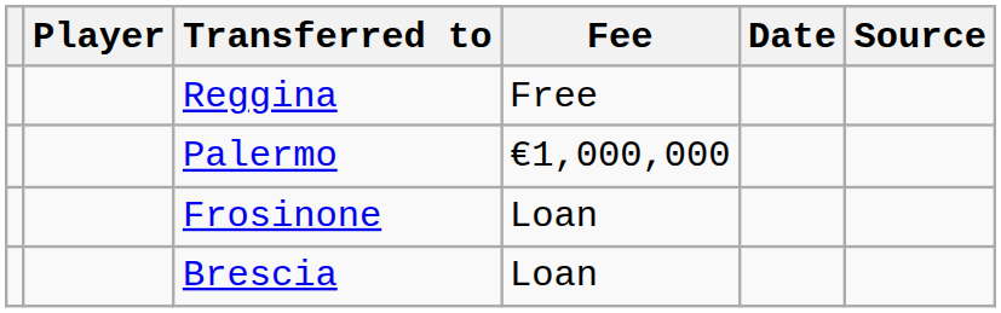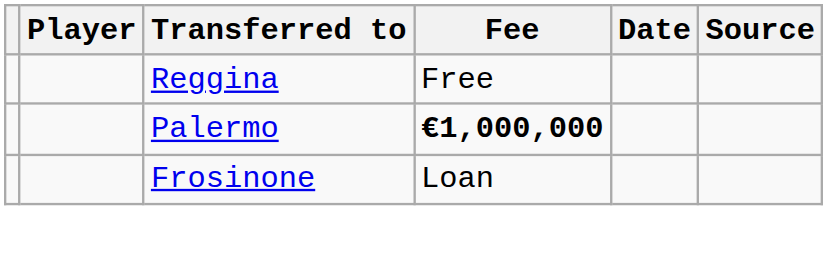Palermo | Fee: normal -> bold
- row: Brescia | Loan
